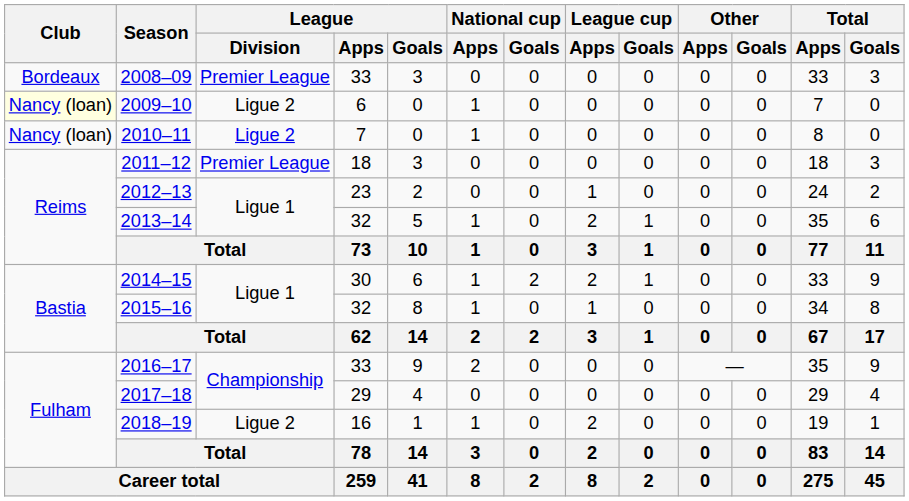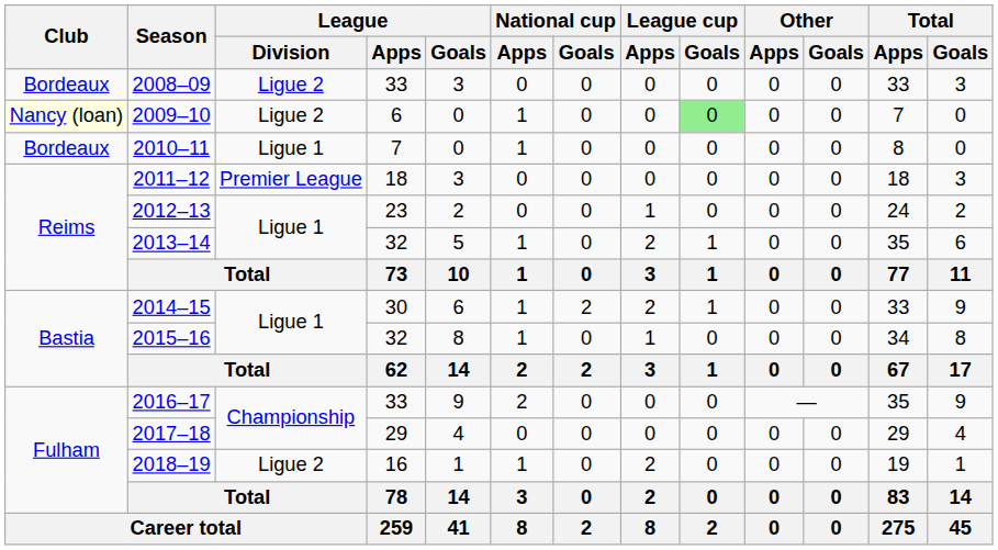2008–09 | League / Division: Premier League -> Ligue 2
2009–10 | League cup / Goals: no background -> lightgreen background
2010–11 | Club: Nancy (loan) -> Bordeaux
2010–11 | League / Division: Ligue 2 -> Ligue 1
